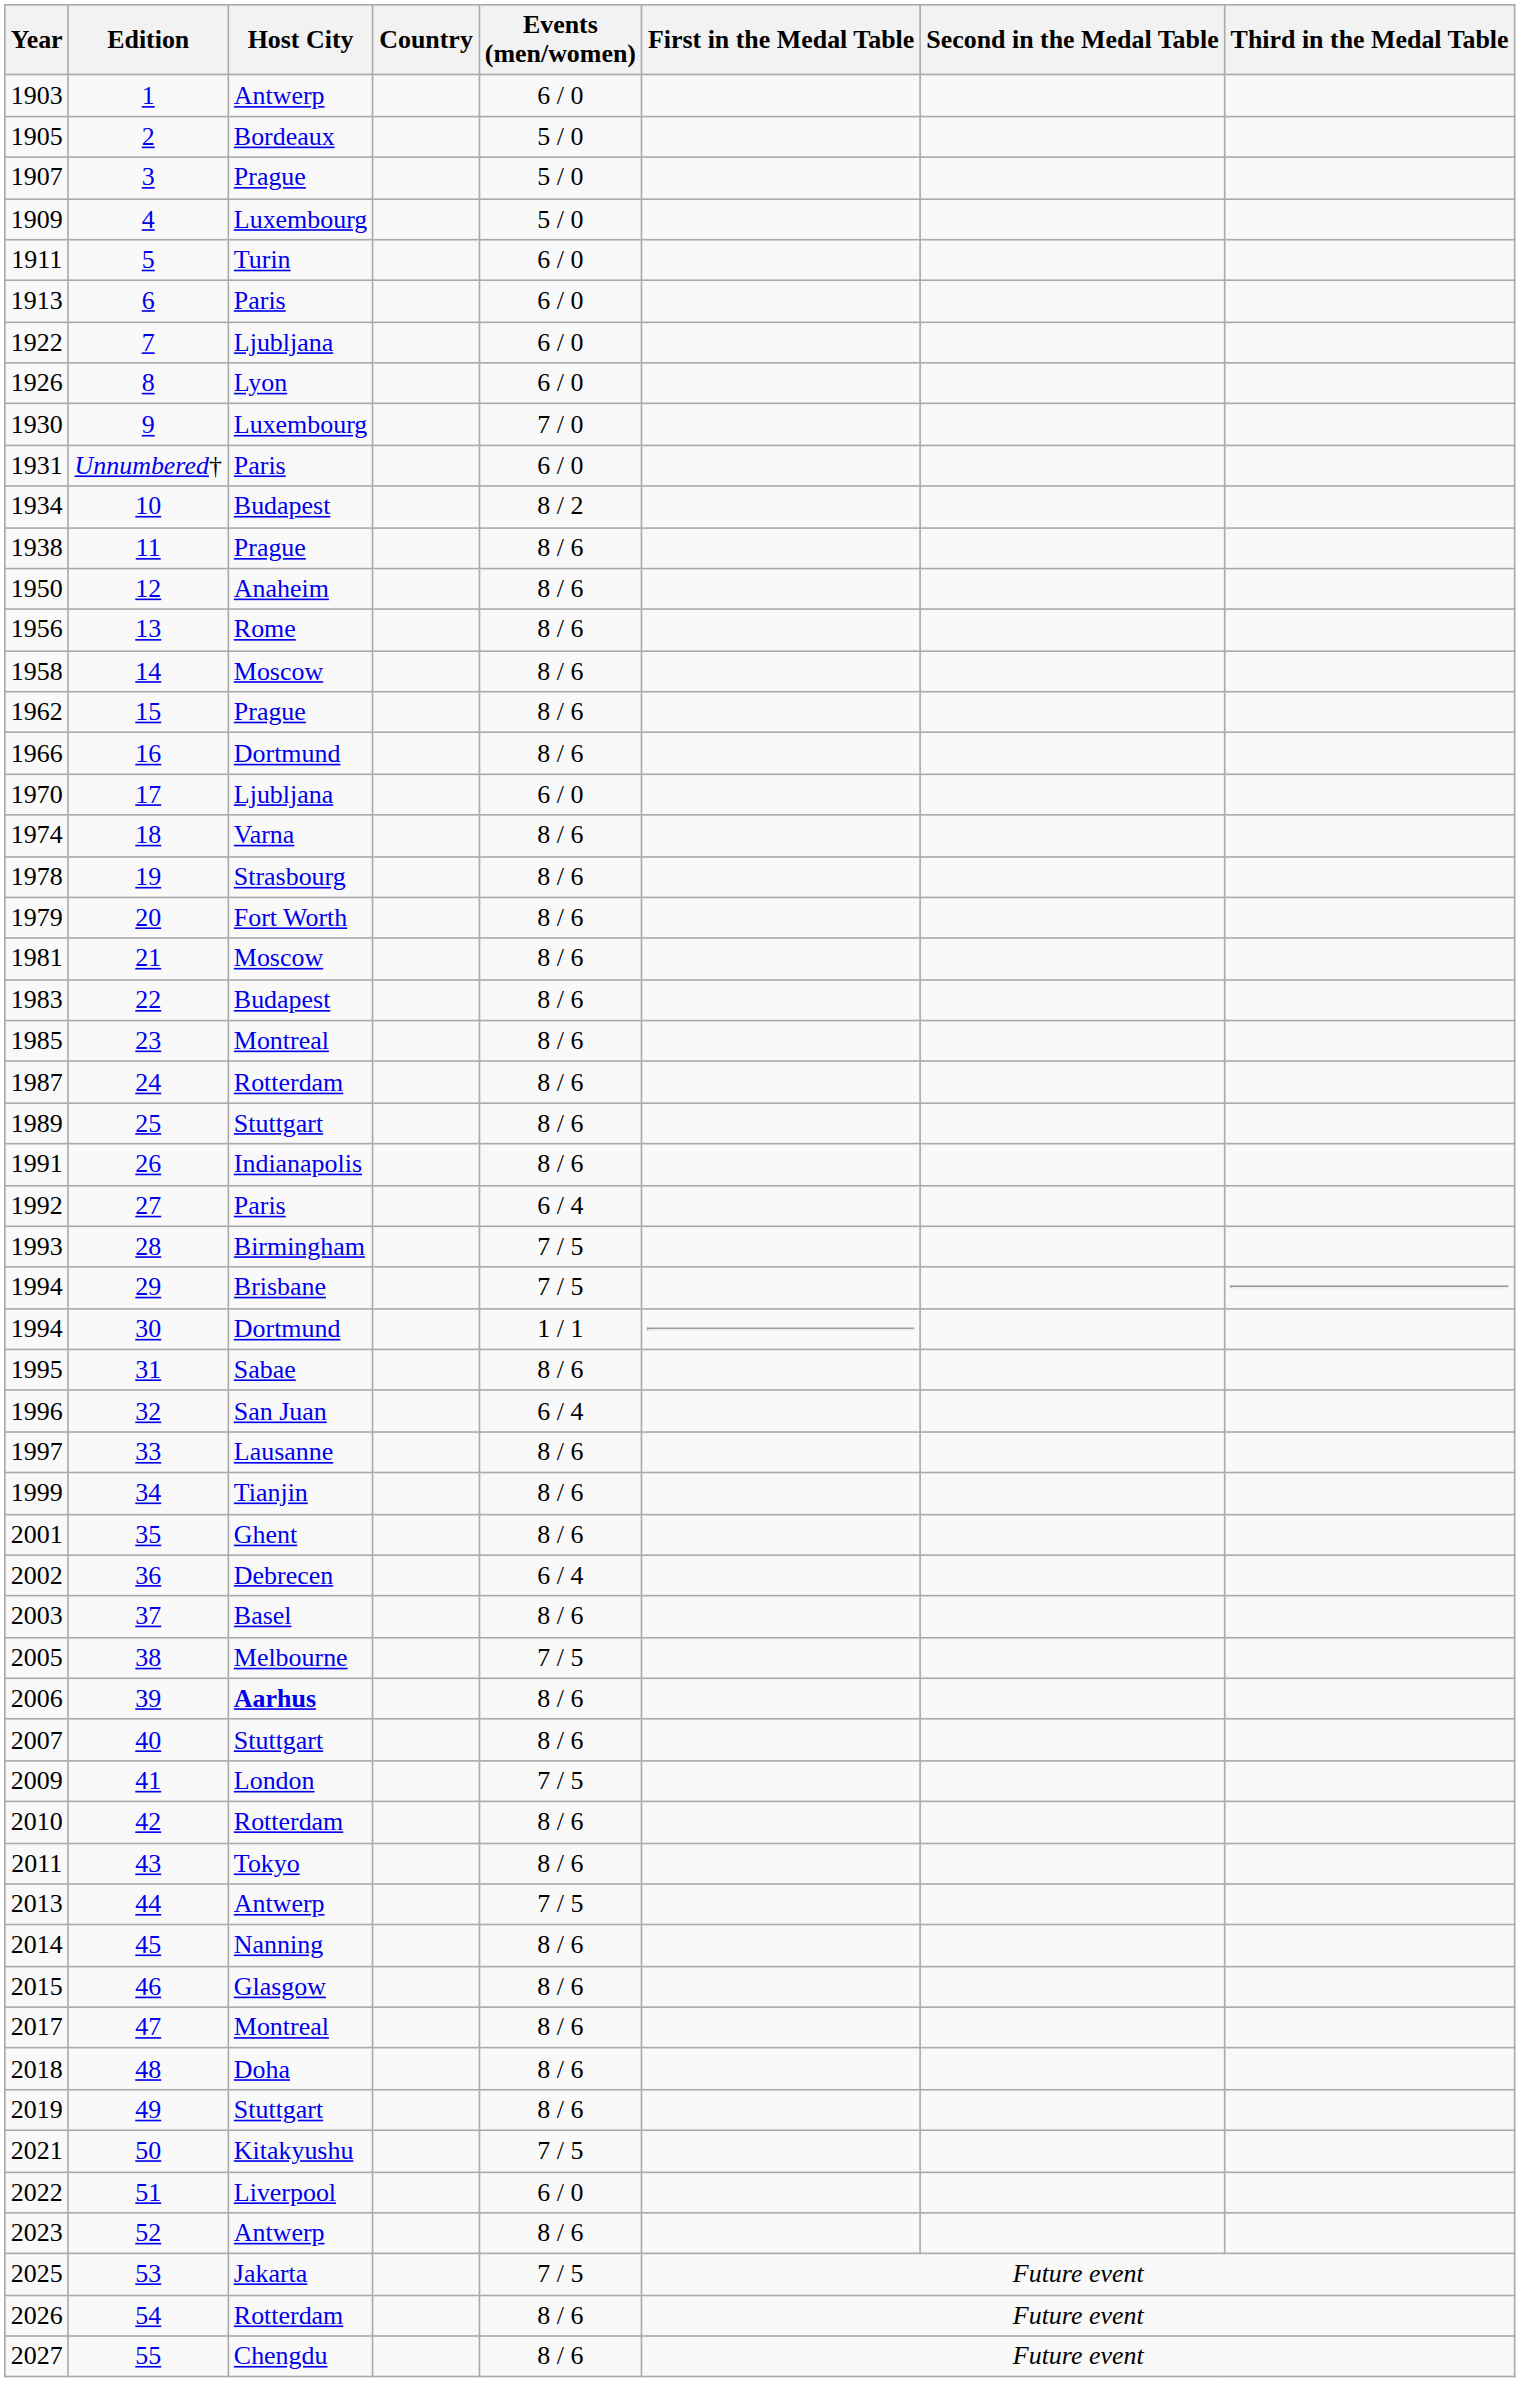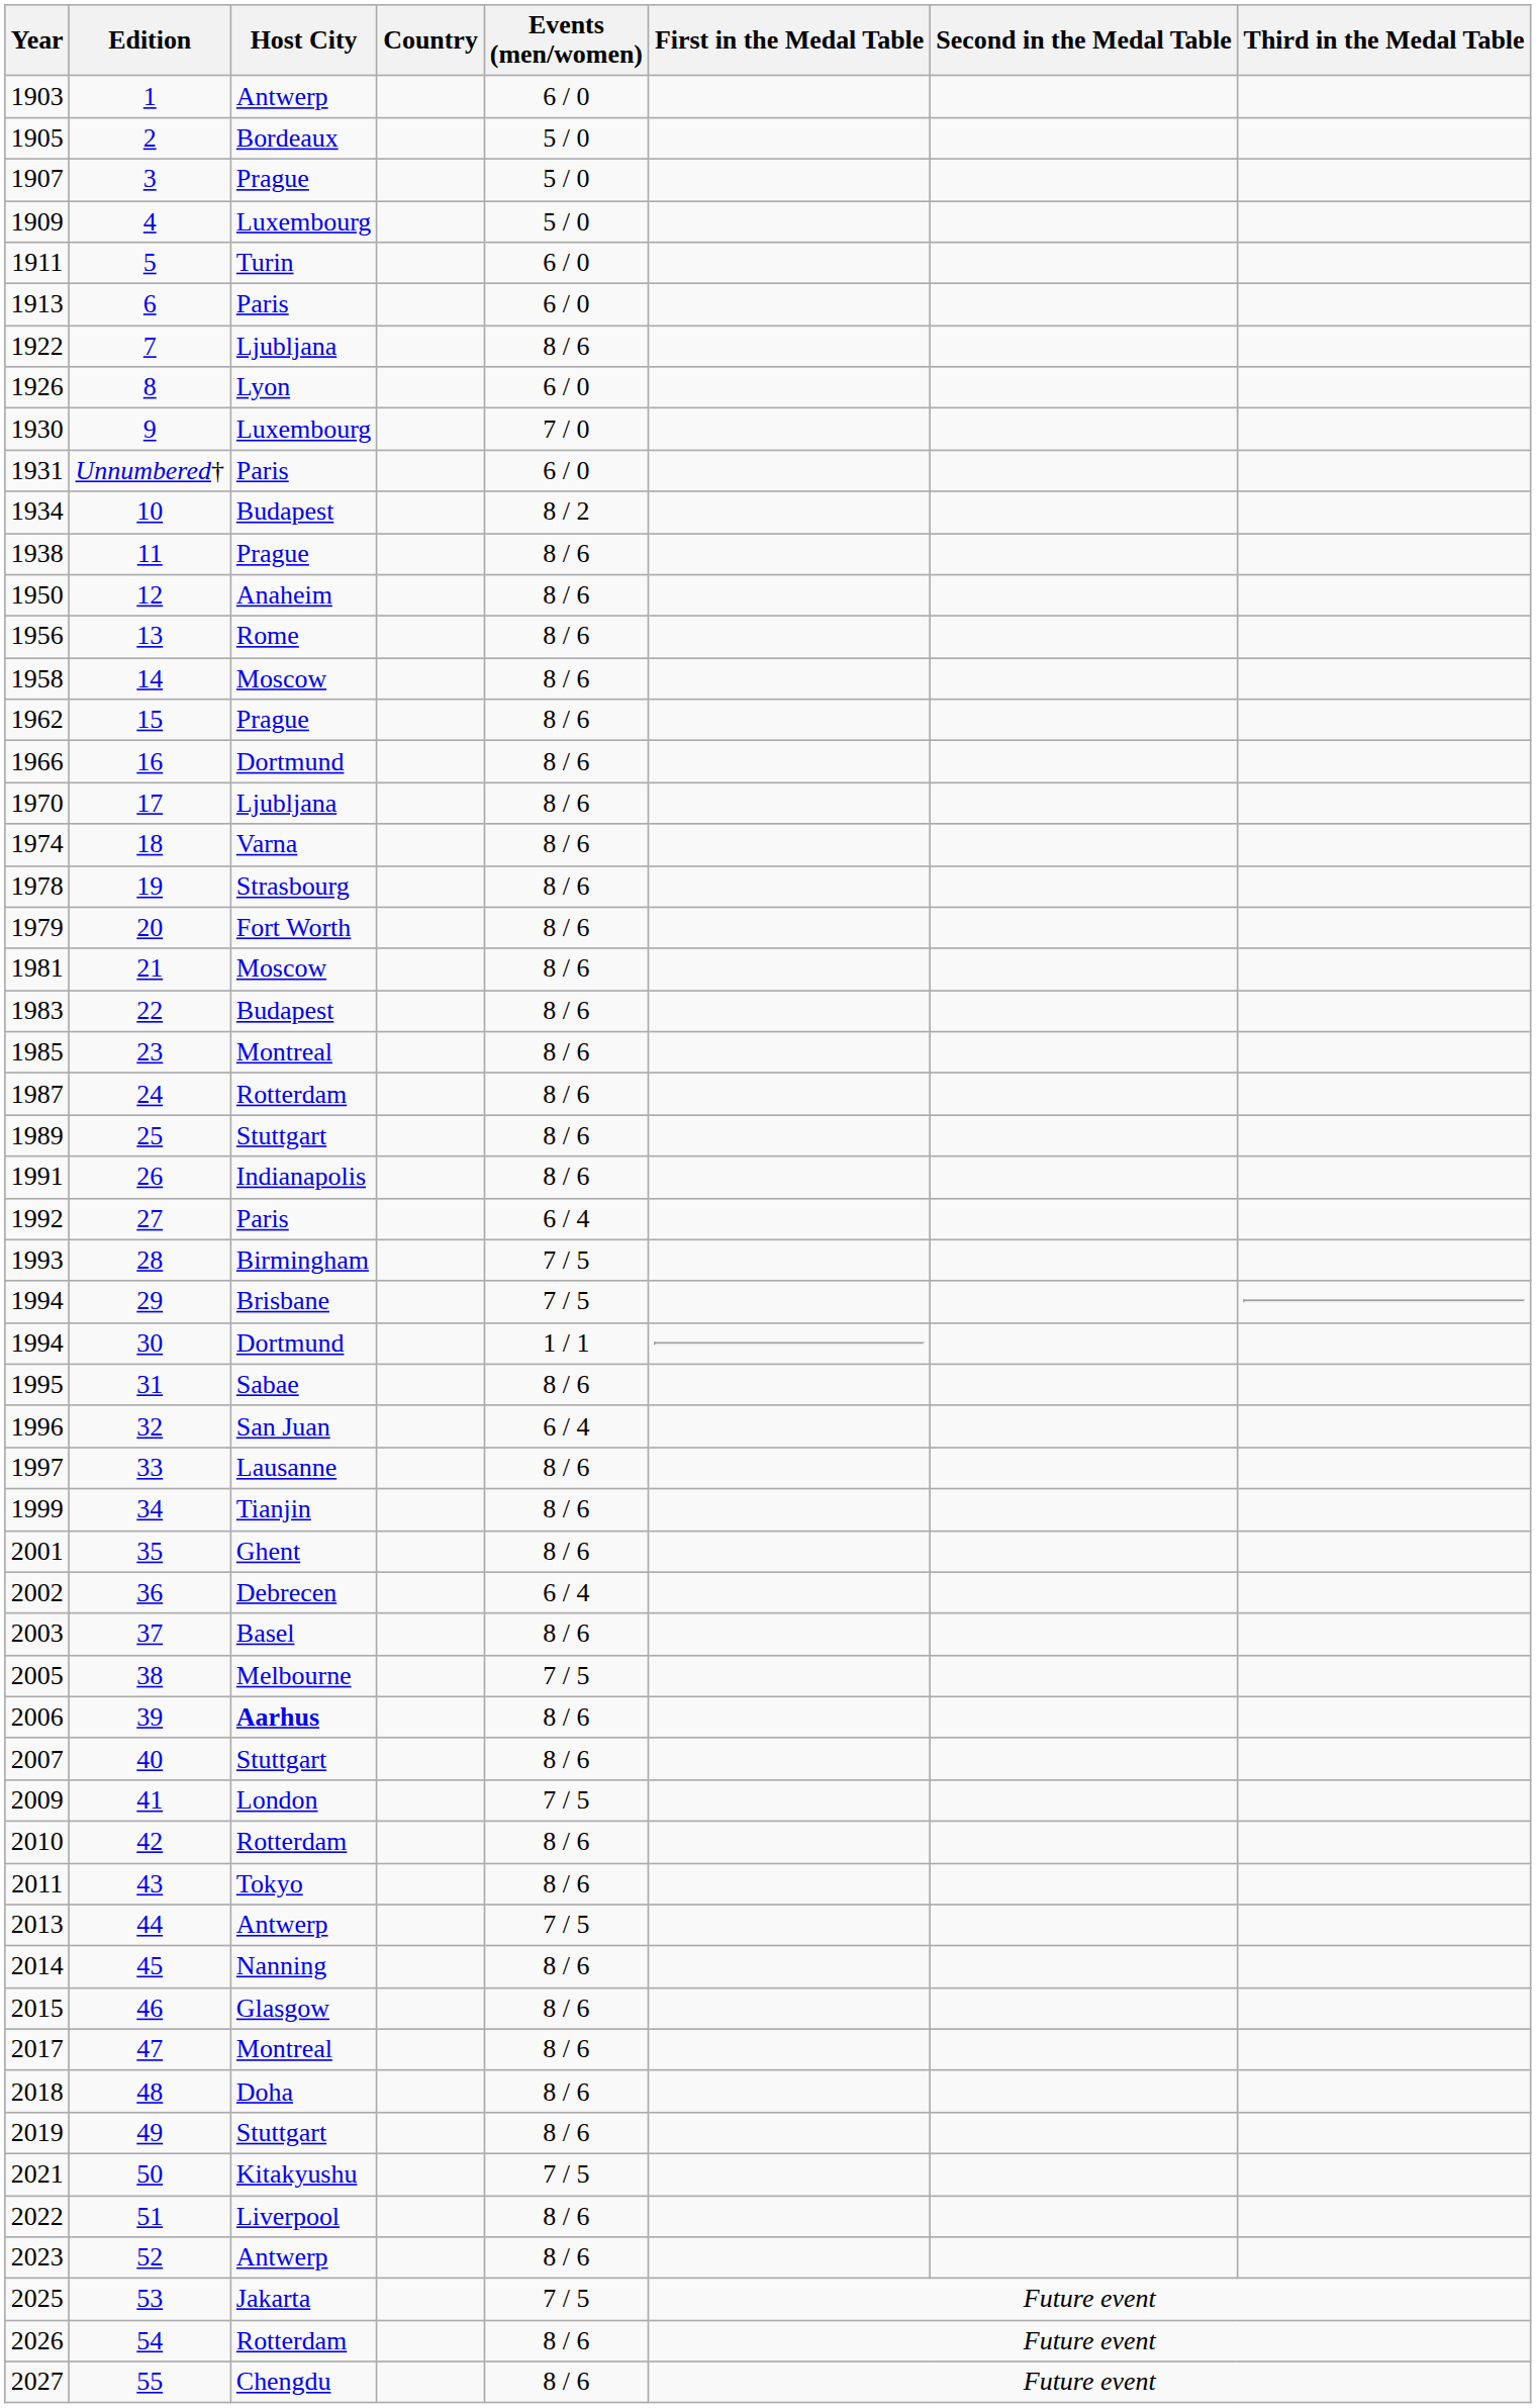7 | Events (men/women): 6 / 0 -> 8 / 6
17 | Events (men/women): 6 / 0 -> 8 / 6
51 | Events (men/women): 6 / 0 -> 8 / 6
